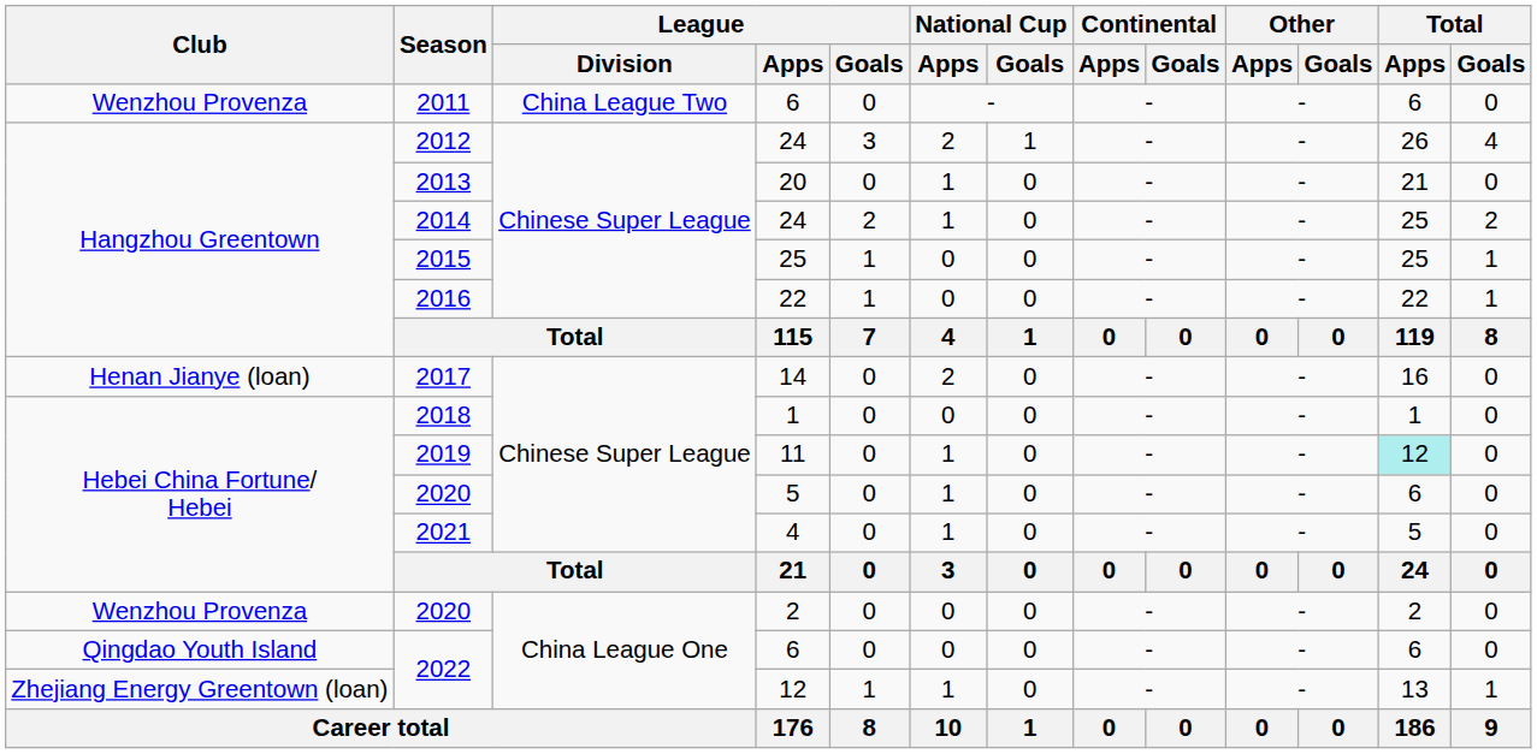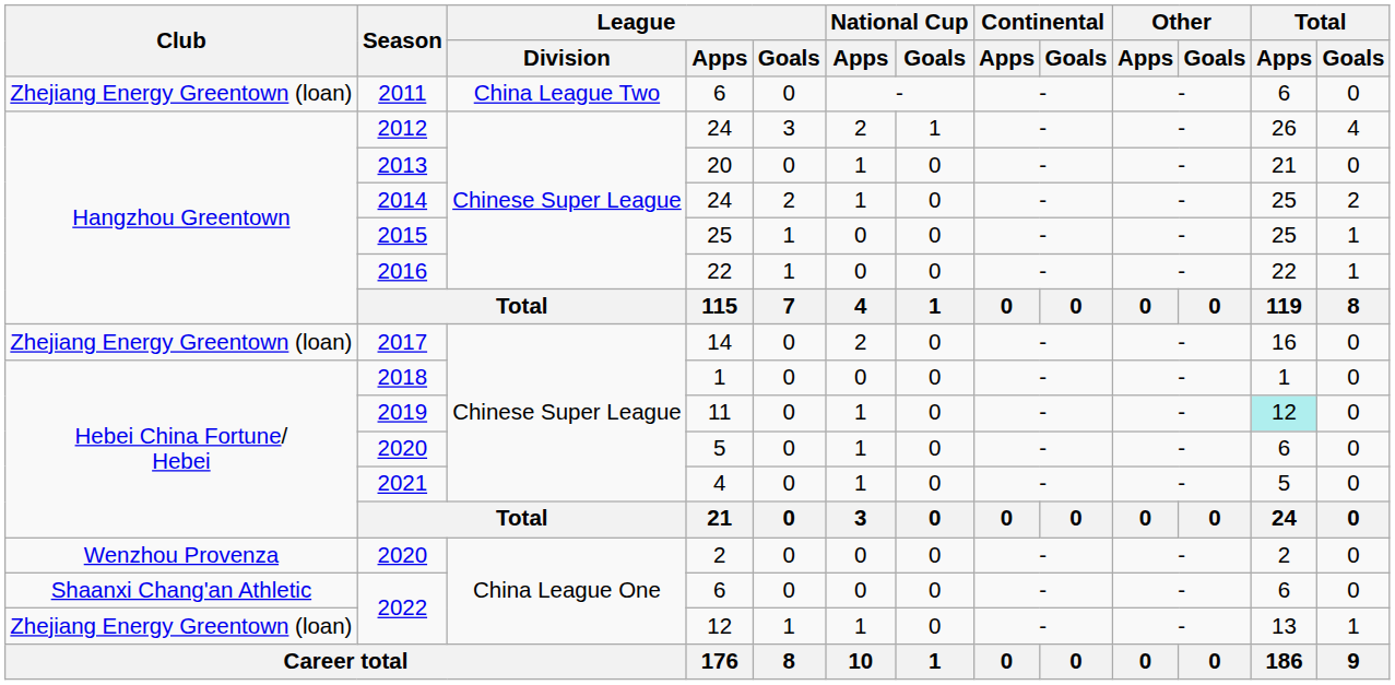2011 | Club: Wenzhou Provenza -> Zhejiang Energy Greentown (loan)
2017 | Club: Henan Jianye (loan) -> Zhejiang Energy Greentown (loan)
2022 / 6 | Club: Qingdao Youth Island -> Shaanxi Chang'an Athletic
